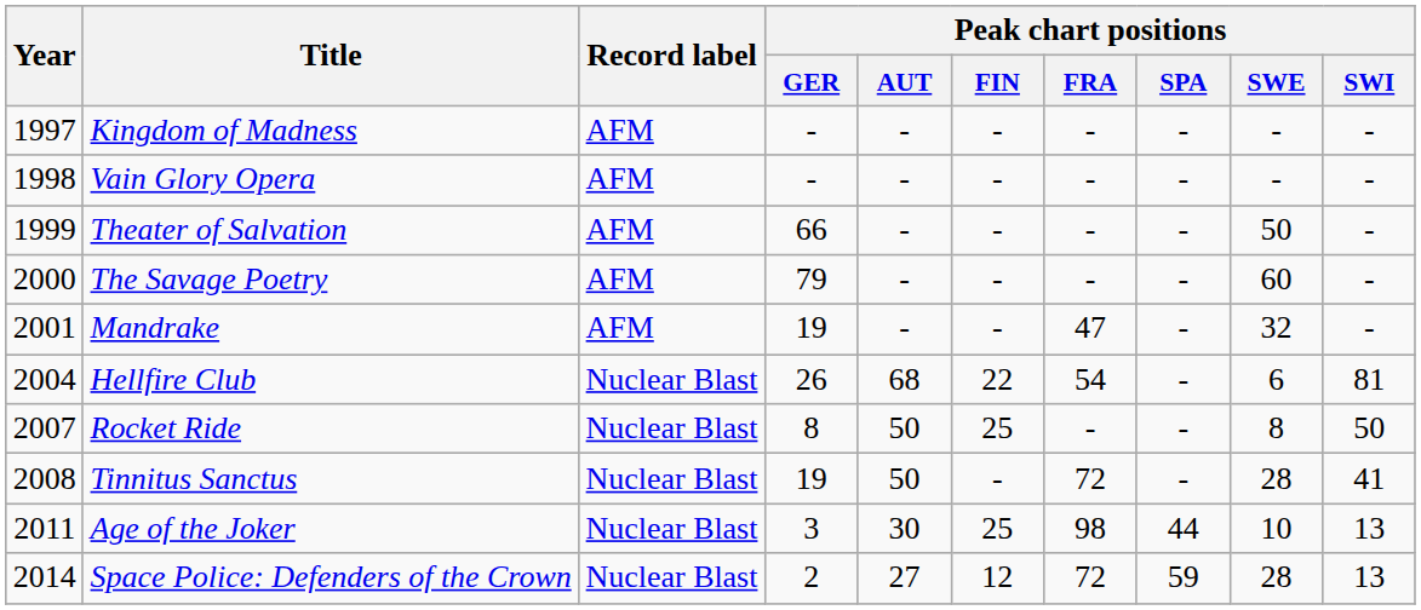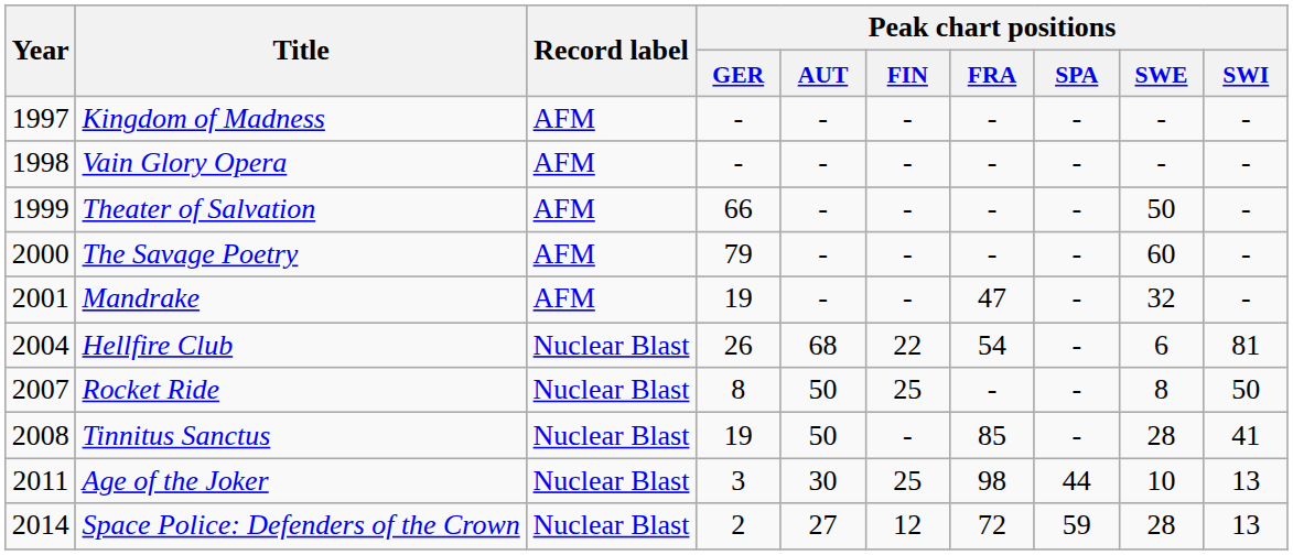Tinnitus Sanctus | Peak chart positions / FRA: 72 -> 85
